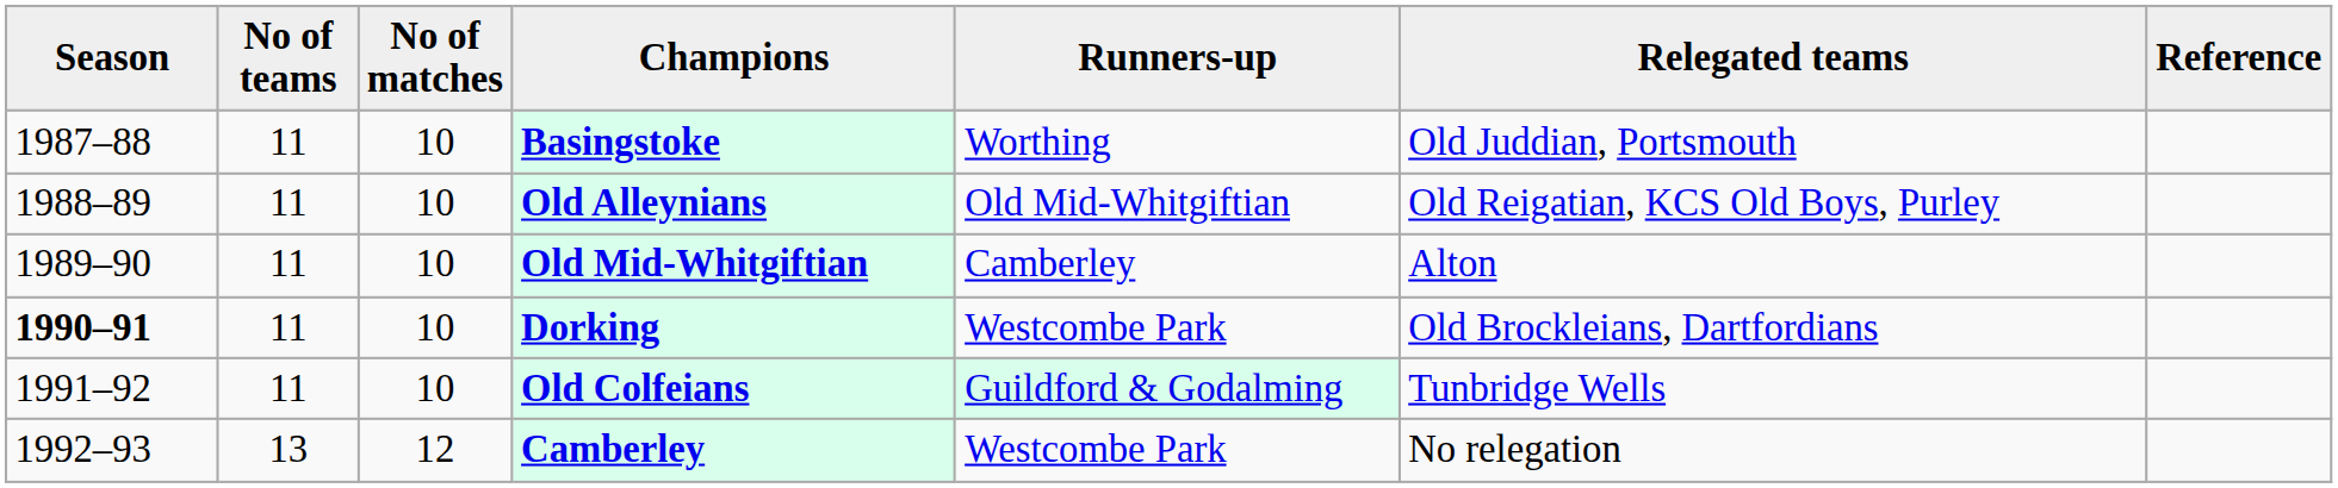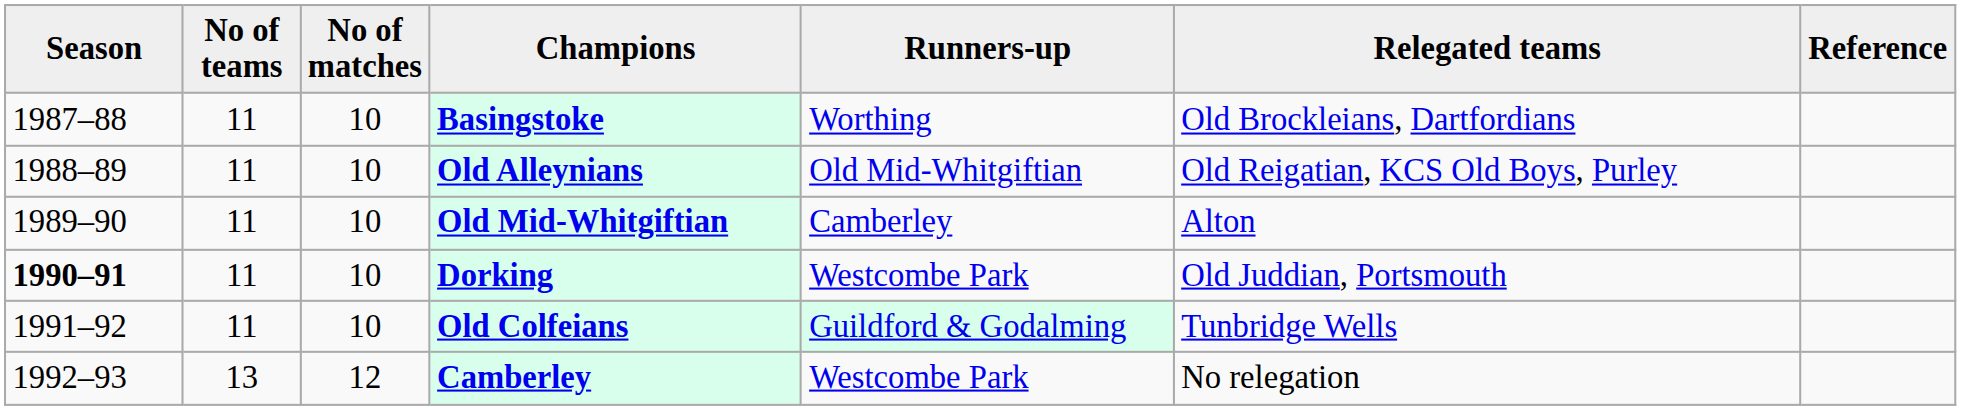Basingstoke | Relegated teams: Old Juddian, Portsmouth -> Old Brockleians, Dartfordians
Dorking | Relegated teams: Old Brockleians, Dartfordians -> Old Juddian, Portsmouth
